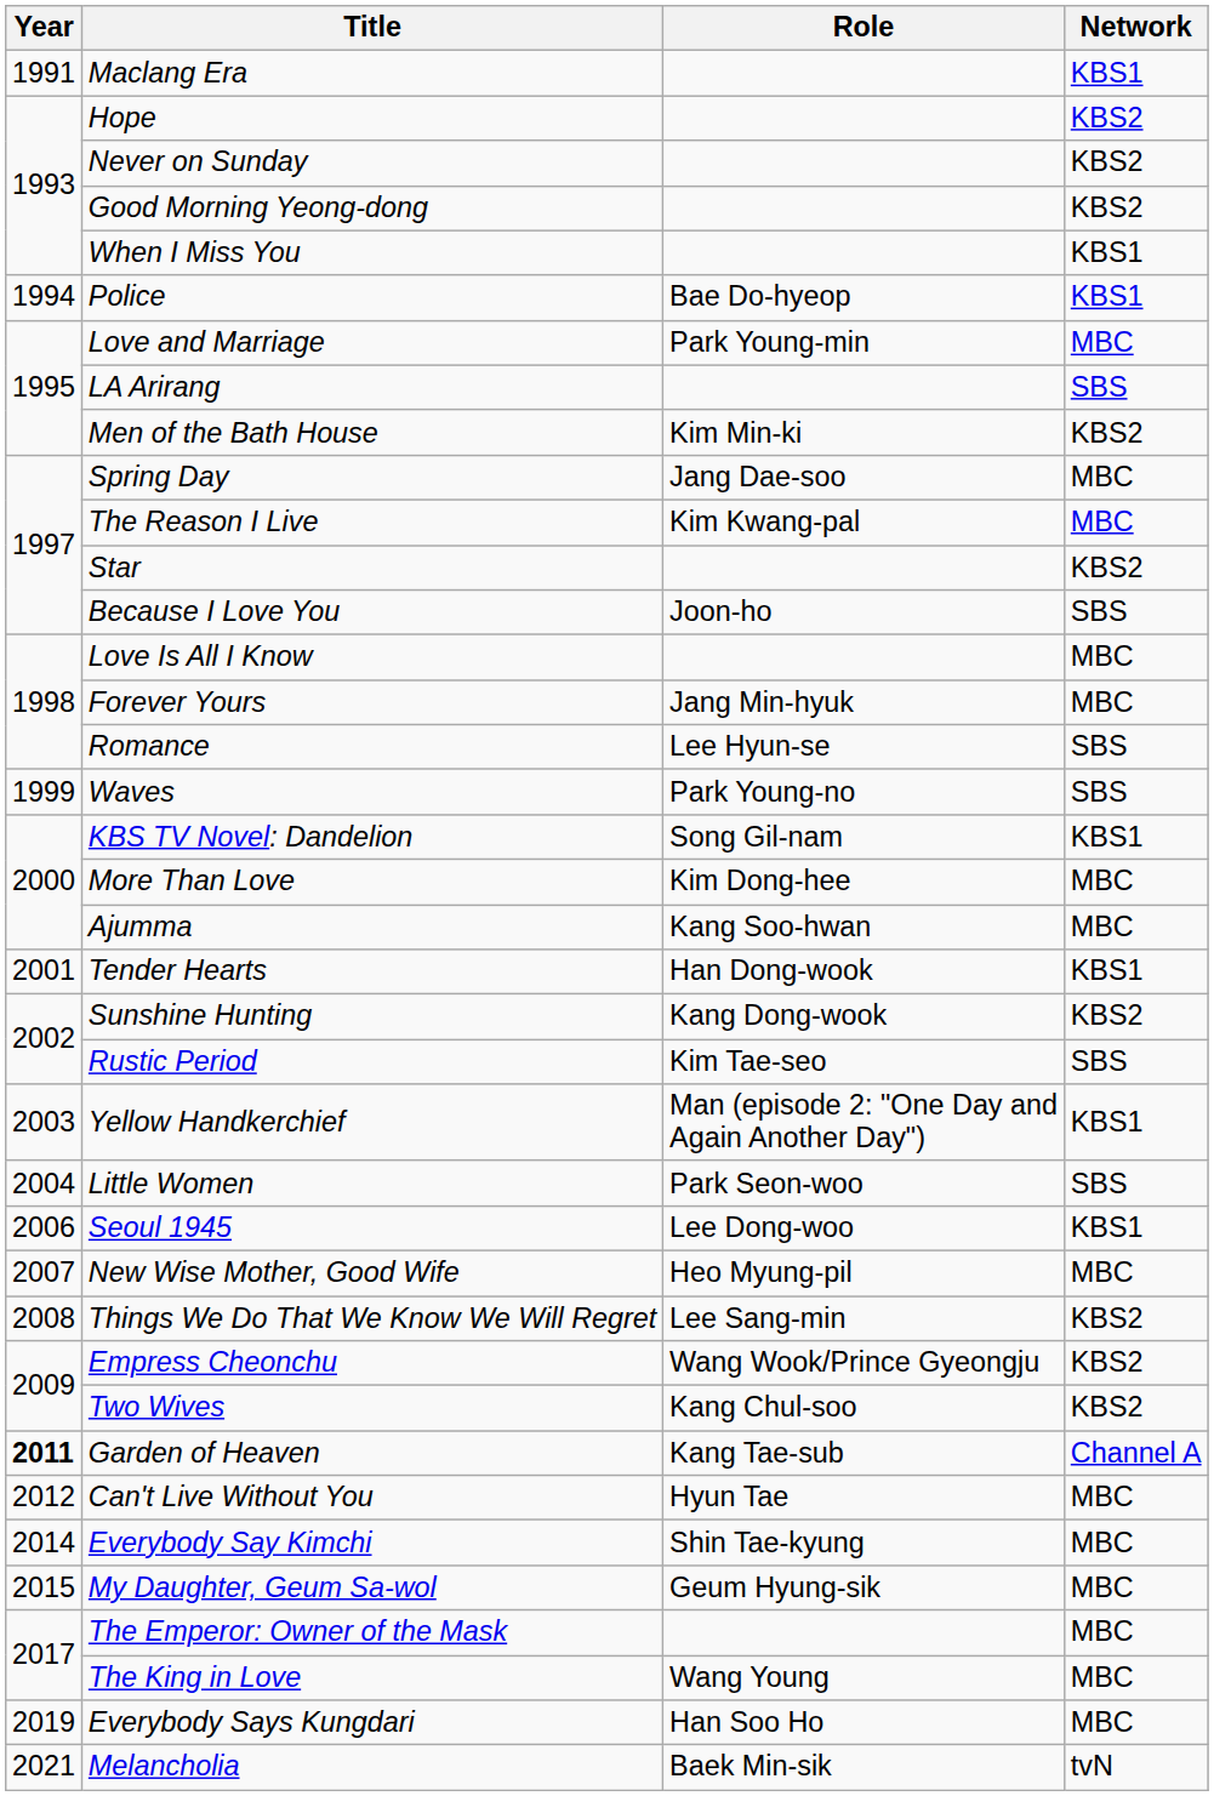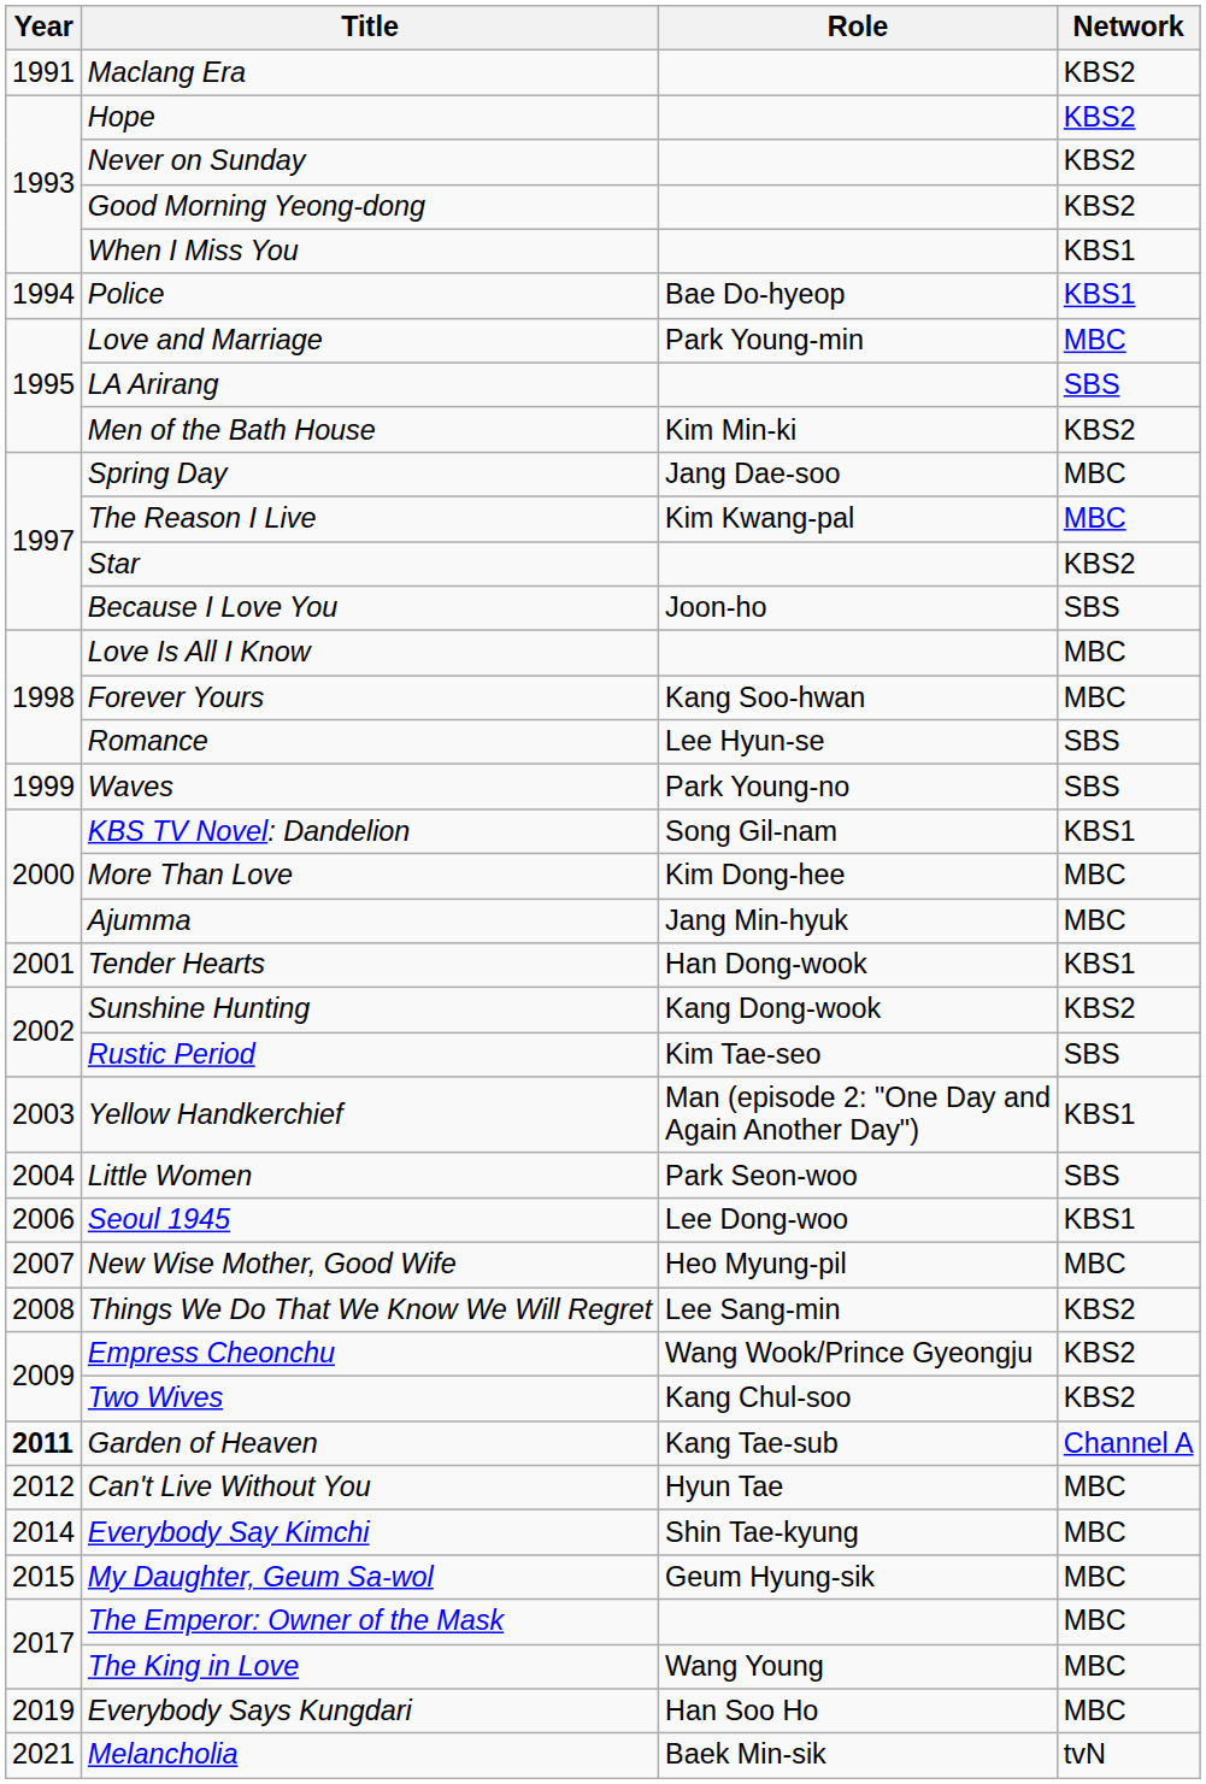Maclang Era | Network: KBS1 -> KBS2
Forever Yours | Role: Jang Min-hyuk -> Kang Soo-hwan
Ajumma | Role: Kang Soo-hwan -> Jang Min-hyuk
